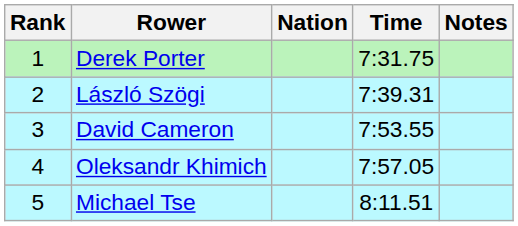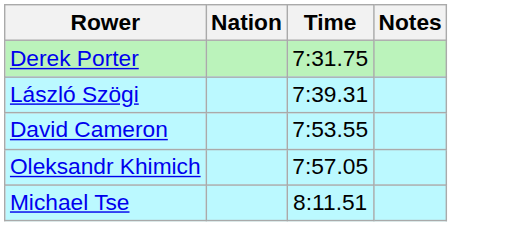- column: Rank | 1 | 2 | 3 | 4 | 5
